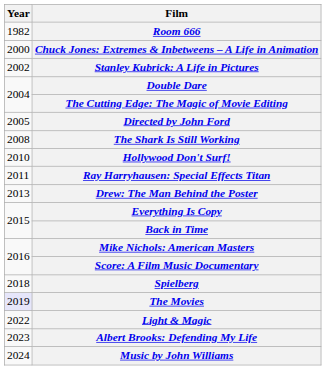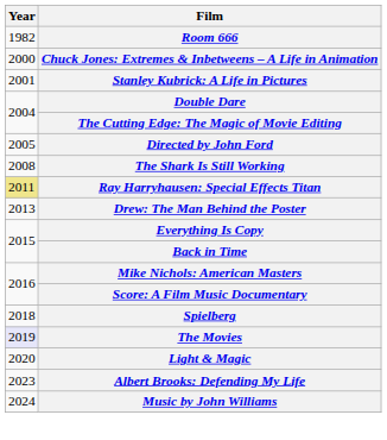Stanley Kubrick: A Life in Pictures | Year: 2002 -> 2001
- row: 2010 | Hollywood Don't Surf!
Ray Harryhausen: Special Effects Titan | Year: no background -> khaki background
Light & Magic | Year: 2022 -> 2020
